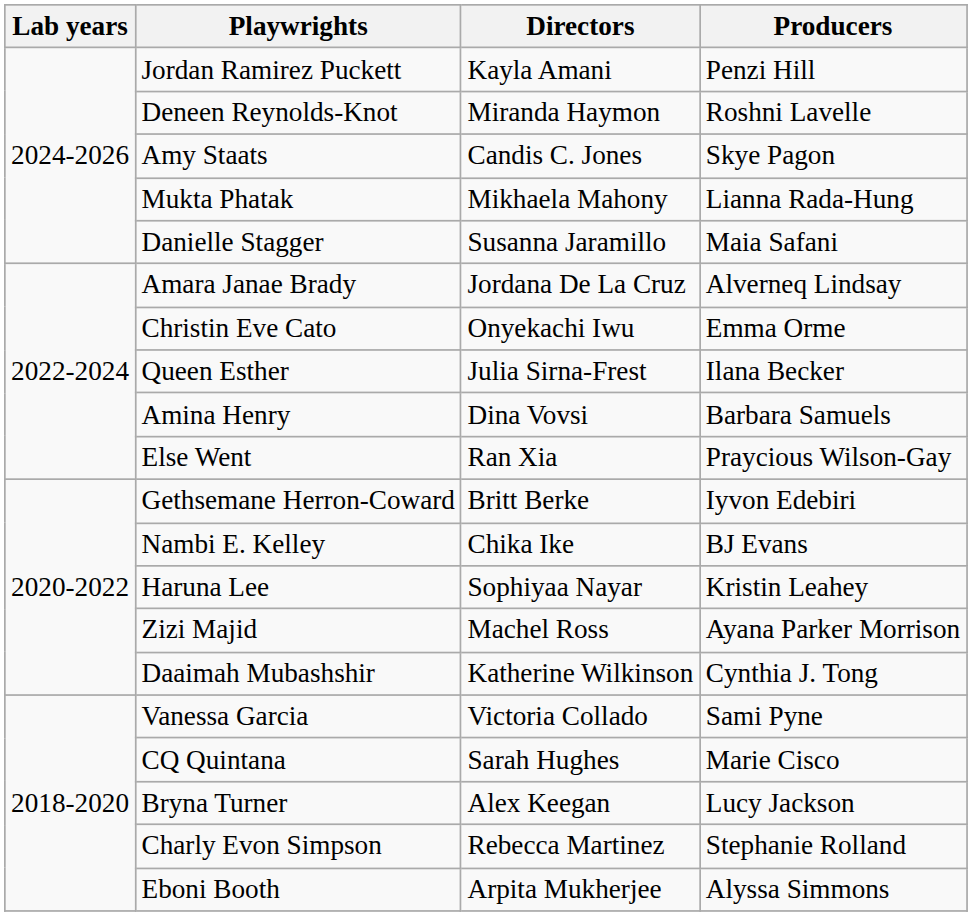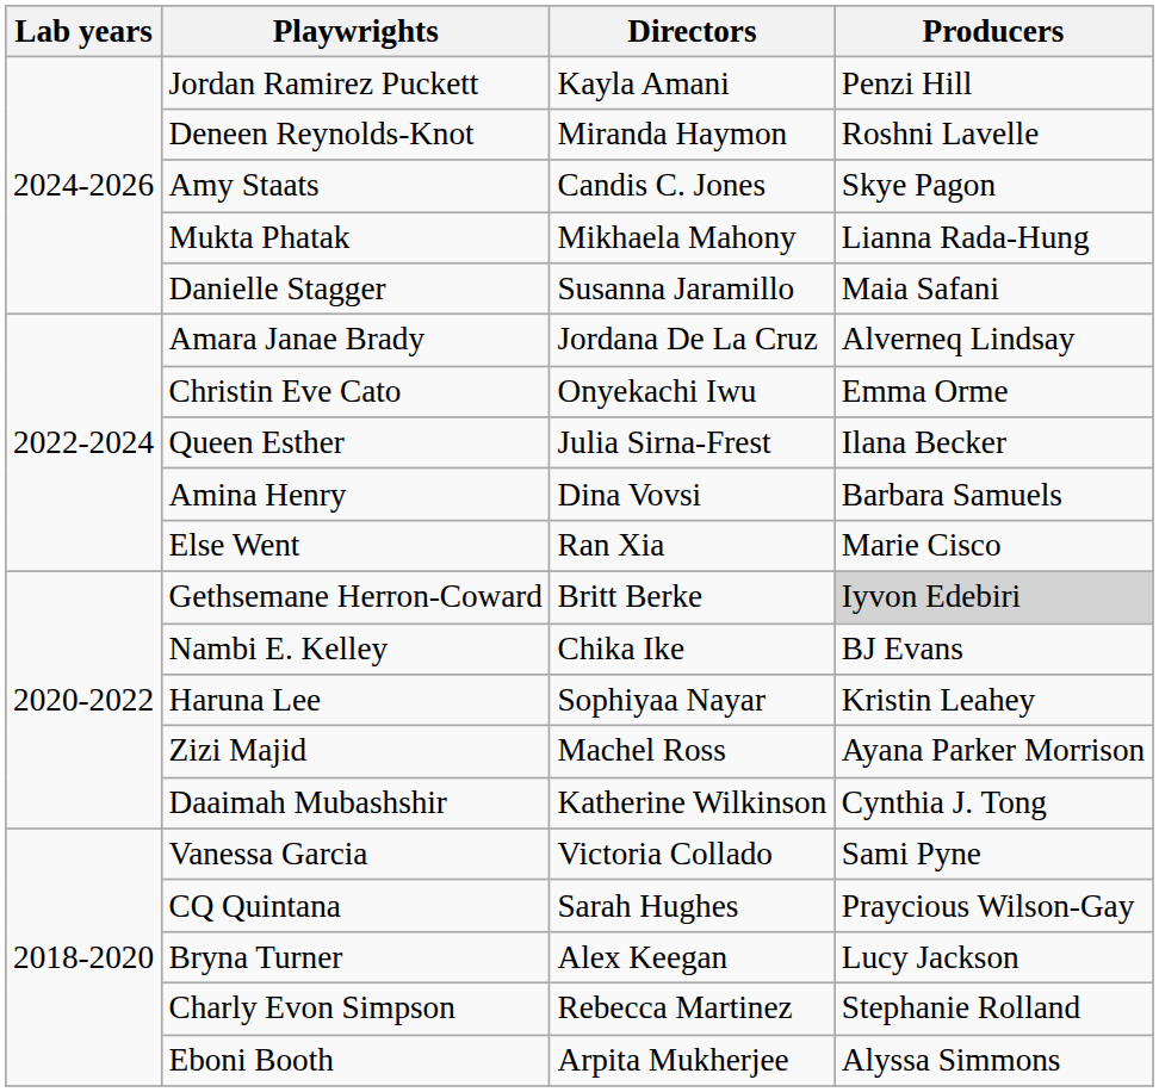Else Went | Producers: Praycious Wilson-Gay -> Marie Cisco
Gethsemane Herron-Coward | Producers: no background -> lightgrey background
CQ Quintana | Producers: Marie Cisco -> Praycious Wilson-Gay
